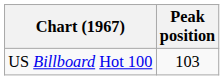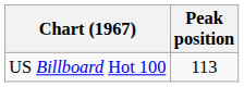US Billboard Hot 100 | Peak position: 103 -> 113
